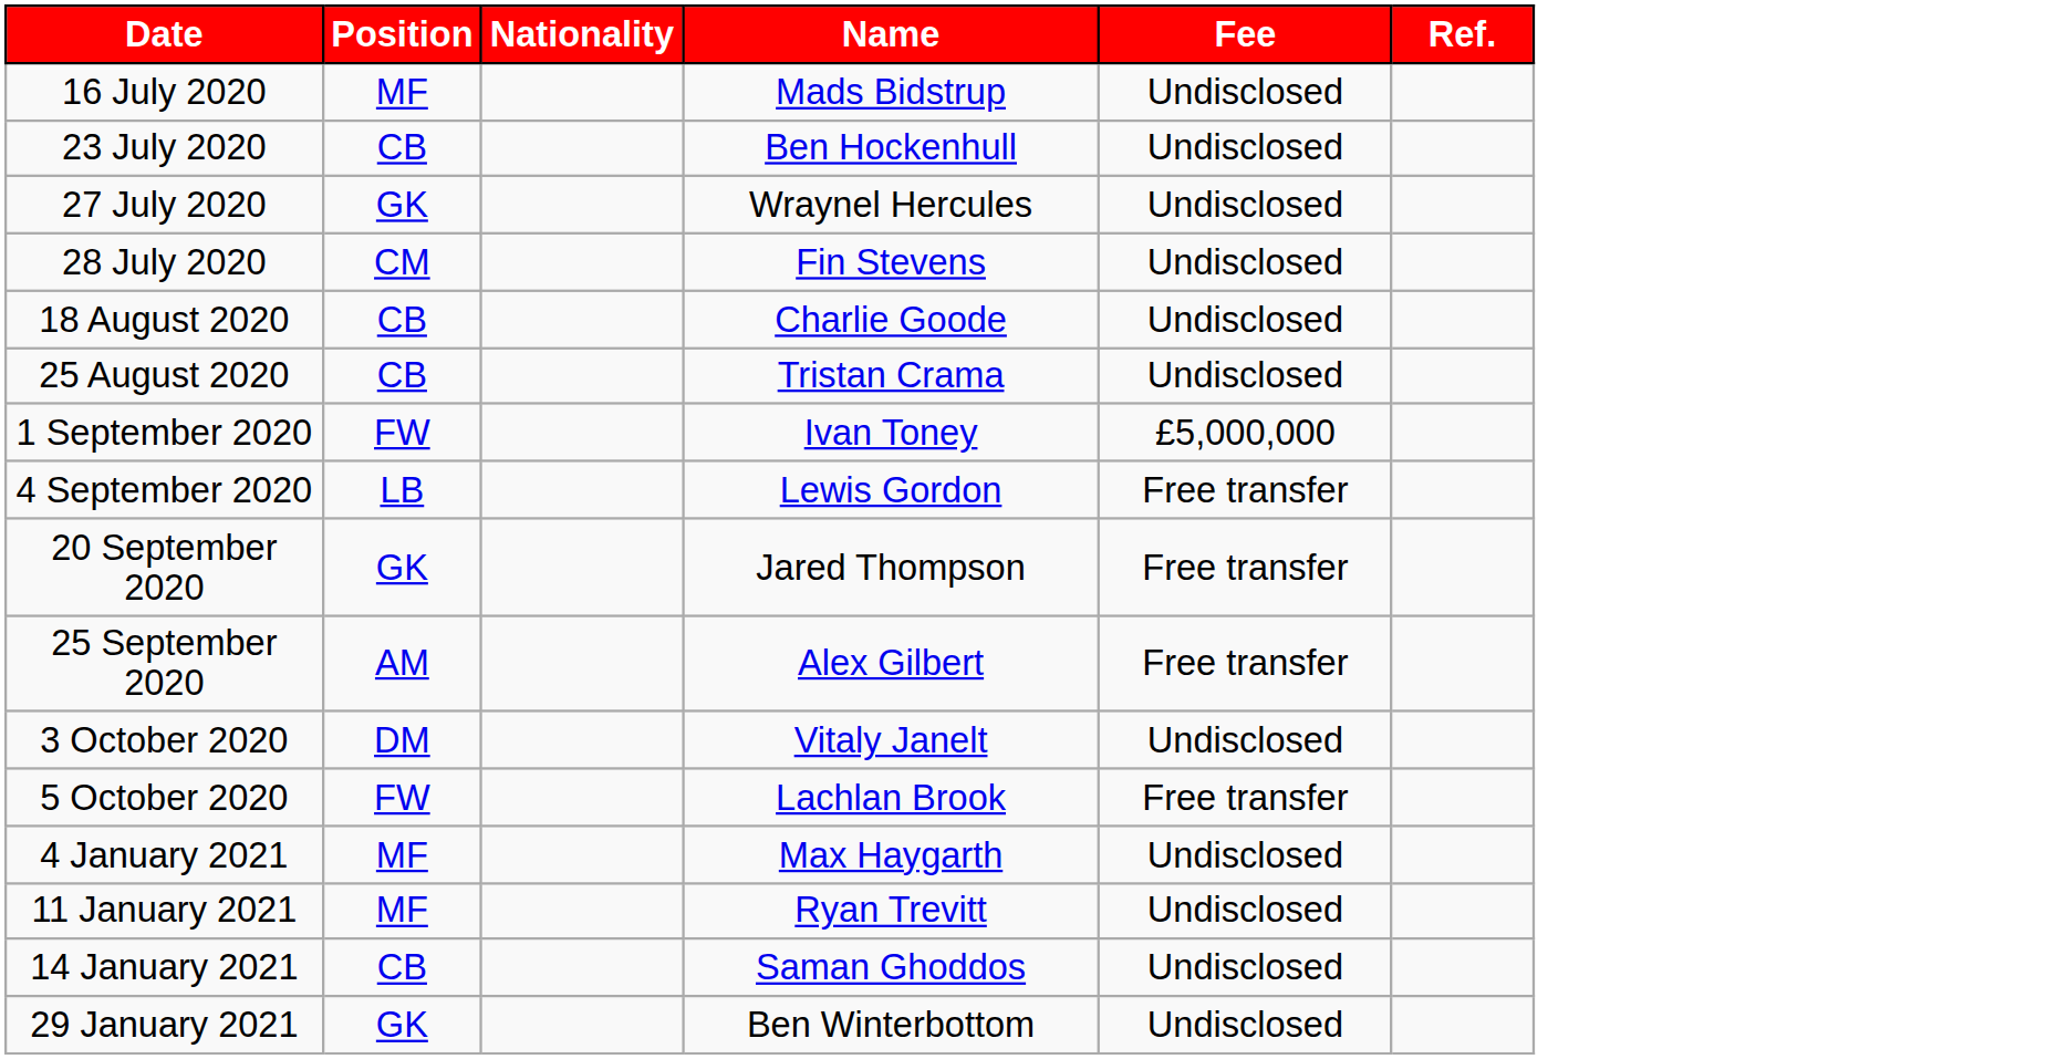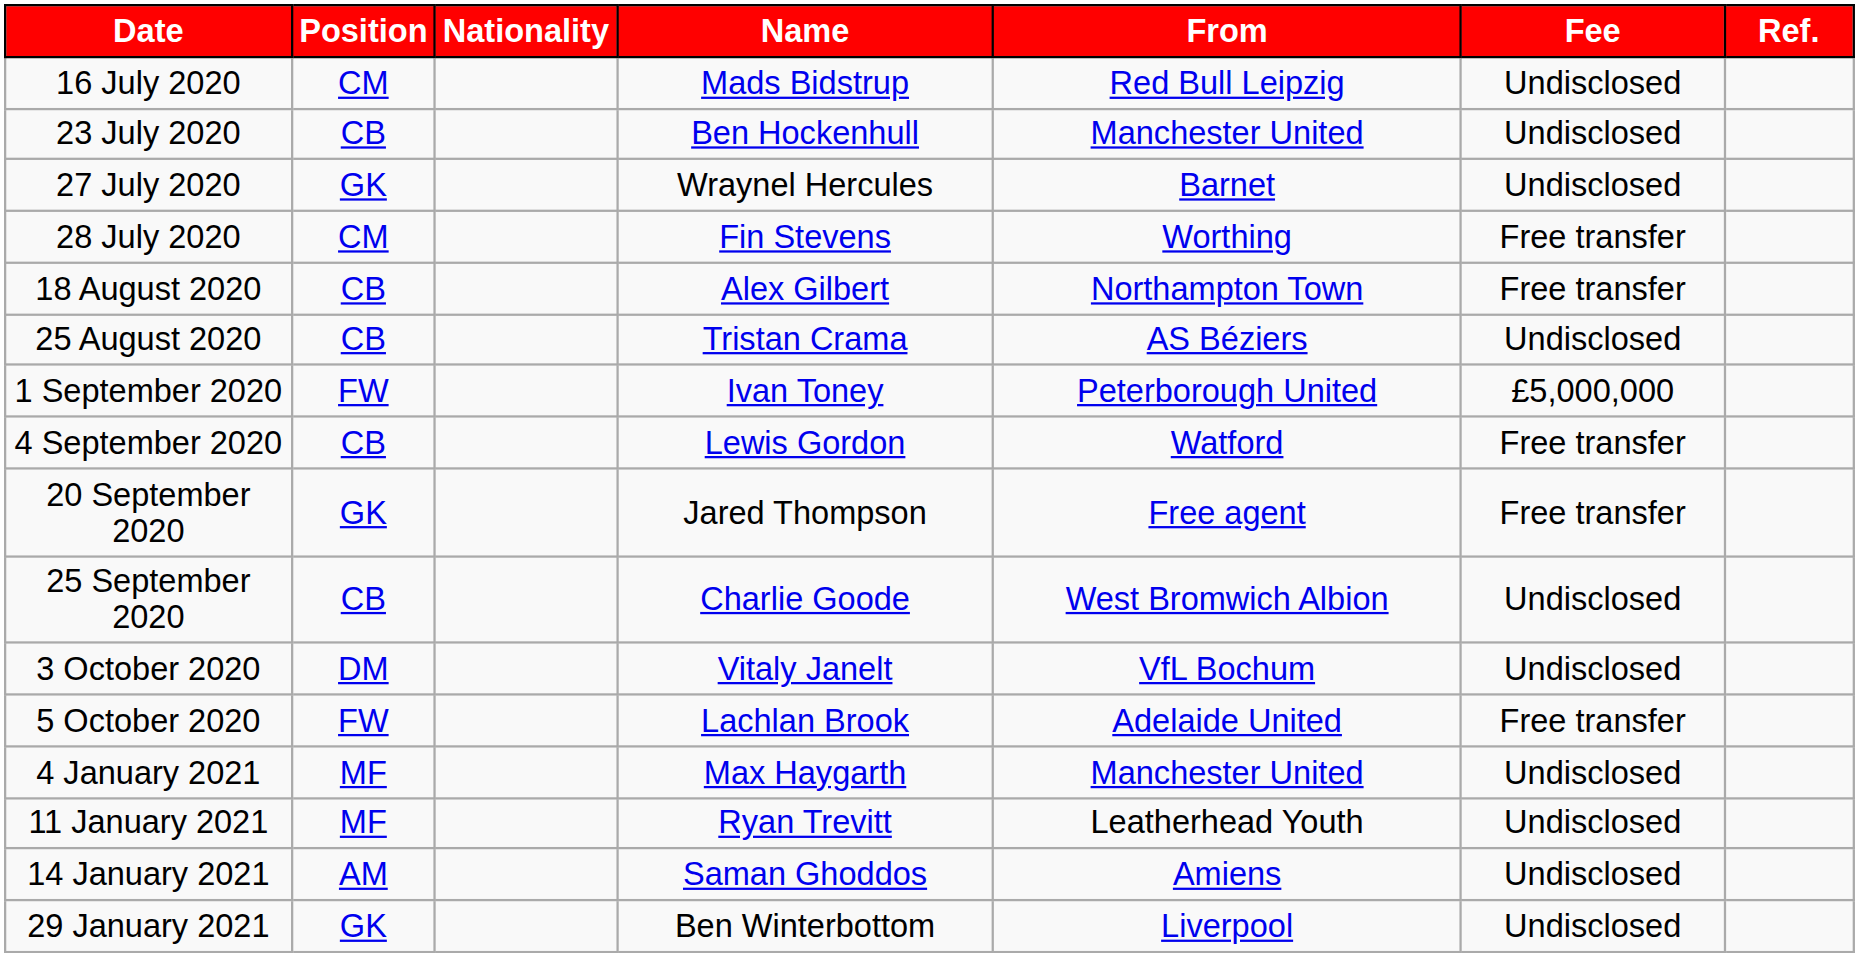+ column: From | Red Bull Leipzig | Manchester United | Barnet | Worthing | Northampton Town | AS Béziers | Peterborough United | Watford | Free agent | West Bromwich Albion | VfL Bochum | Adelaide United | Manchester United | Leatherhead Youth | Amiens | Liverpool
16 July 2020 | Position: MF -> CM
28 July 2020 | Fee: Undisclosed -> Free transfer
18 August 2020 | Name: Charlie Goode -> Alex Gilbert
18 August 2020 | Fee: Undisclosed -> Free transfer
4 September 2020 | Position: LB -> CB
25 September 2020 | Position: AM -> CB
25 September 2020 | Name: Alex Gilbert -> Charlie Goode
25 September 2020 | Fee: Free transfer -> Undisclosed
14 January 2021 | Position: CB -> AM
